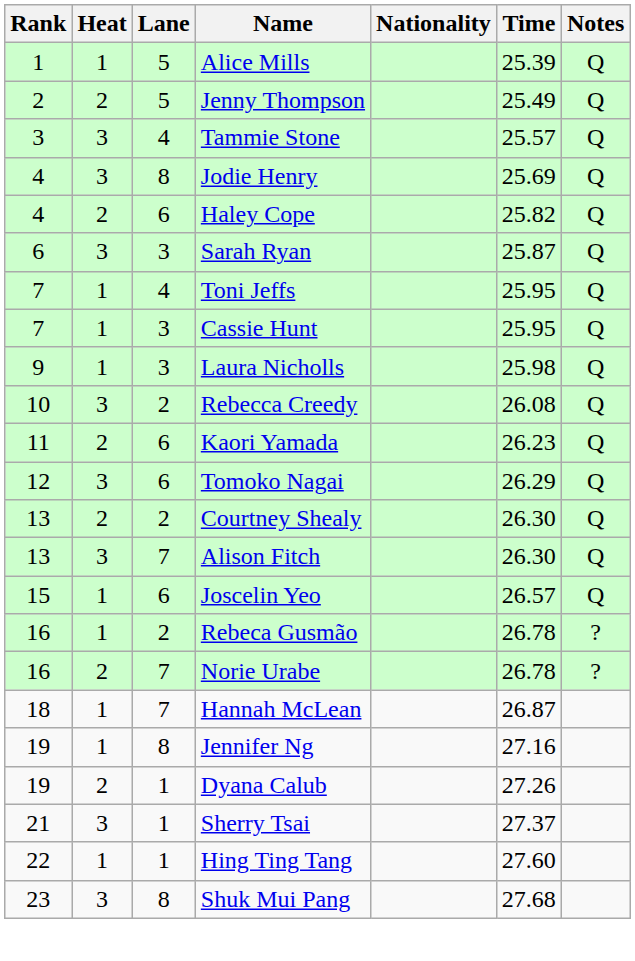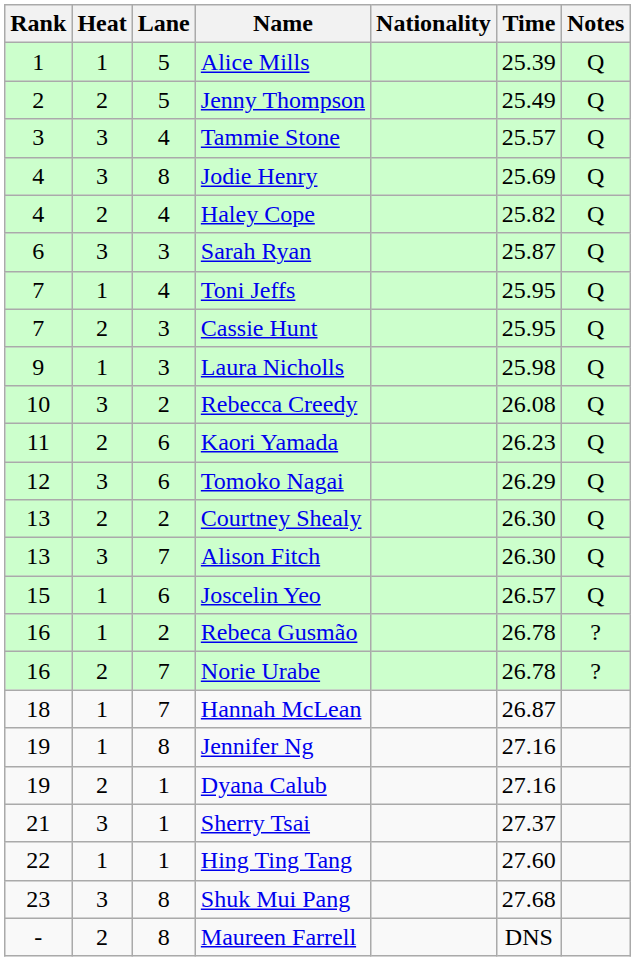Haley Cope | Lane: 6 -> 4
Cassie Hunt | Heat: 1 -> 2
Dyana Calub | Time: 27.26 -> 27.16
+ row: - | 2 | 8 | Maureen Farrell | DNS
